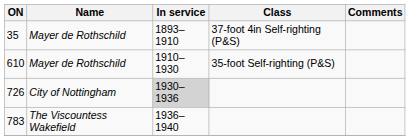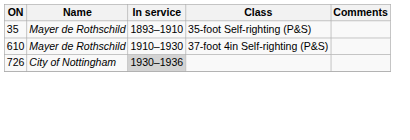35 | Class: 37-foot 4in Self-righting (P&S) -> 35-foot Self-righting (P&S)
610 | Class: 35-foot Self-righting (P&S) -> 37-foot 4in Self-righting (P&S)
- row: 783 | The Viscountess Wakefield | 1936–1940
